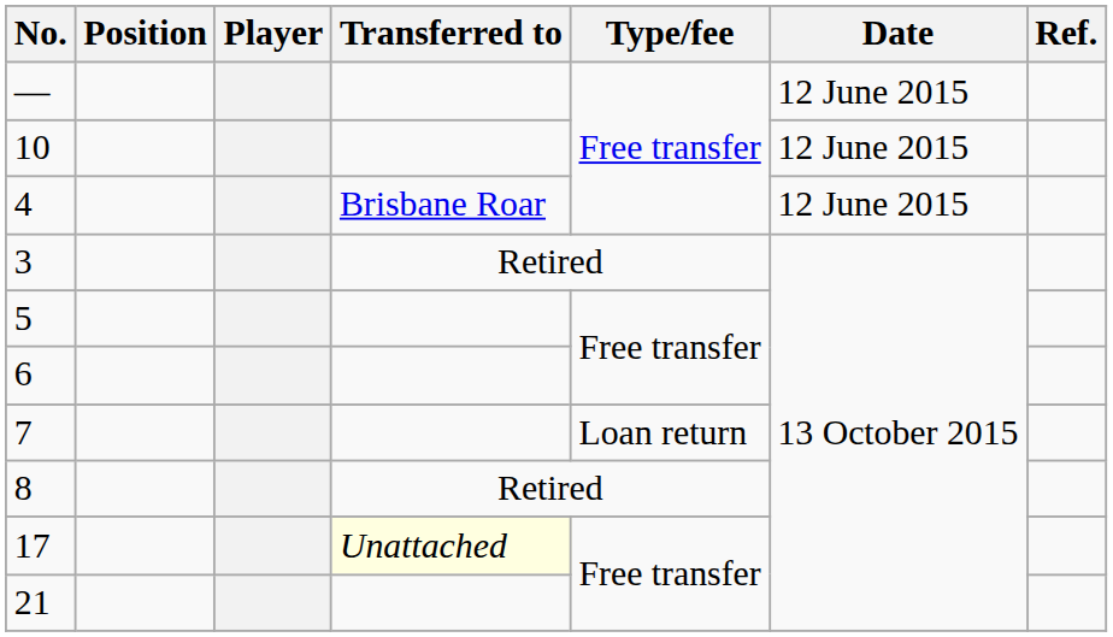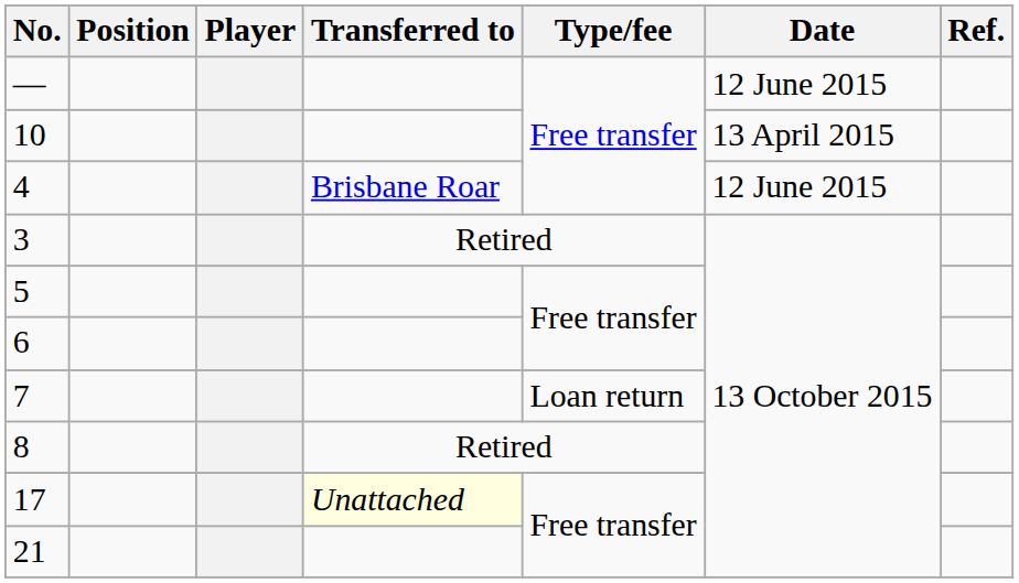10 | Date: 12 June 2015 -> 13 April 2015
